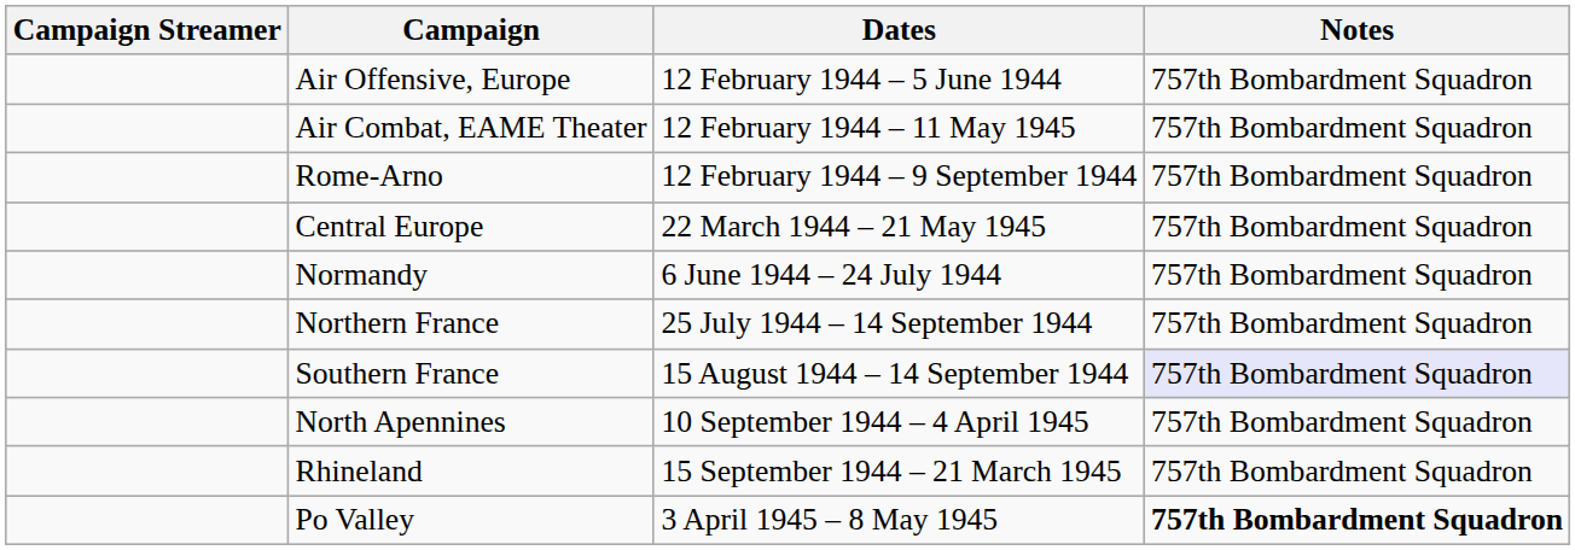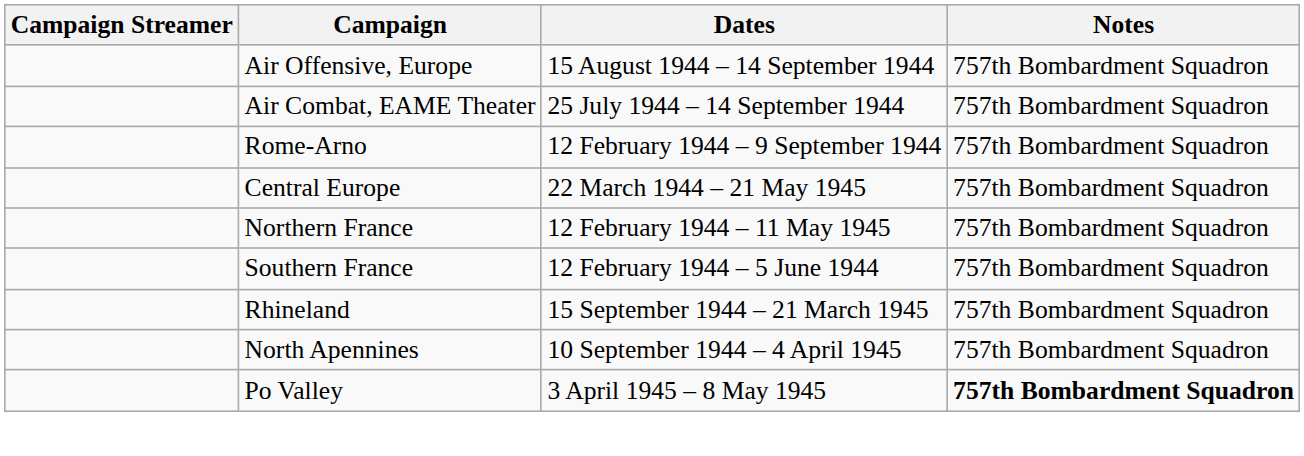Air Offensive, Europe | Dates: 12 February 1944 – 5 June 1944 -> 15 August 1944 – 14 September 1944
Air Combat, EAME Theater | Dates: 12 February 1944 – 11 May 1945 -> 25 July 1944 – 14 September 1944
- row: Normandy | 6 June 1944 – 24 July 1944 | 757th Bombardment Squadron
Northern France | Dates: 25 July 1944 – 14 September 1944 -> 12 February 1944 – 11 May 1945
Southern France | Dates: 15 August 1944 – 14 September 1944 -> 12 February 1944 – 5 June 1944
Southern France | Notes: lavender background -> no background
rows swapped: North Apennines <-> Rhineland
